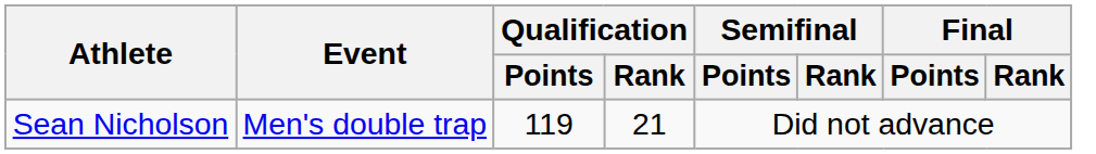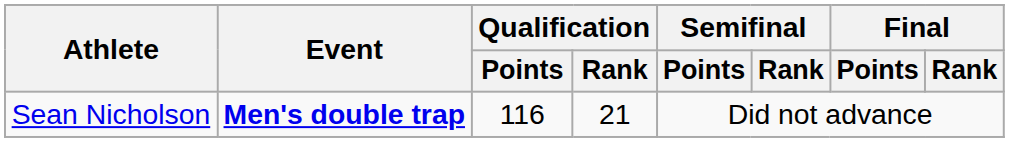Sean Nicholson | Event: normal -> bold
Sean Nicholson | Qualification / Points: 119 -> 116
